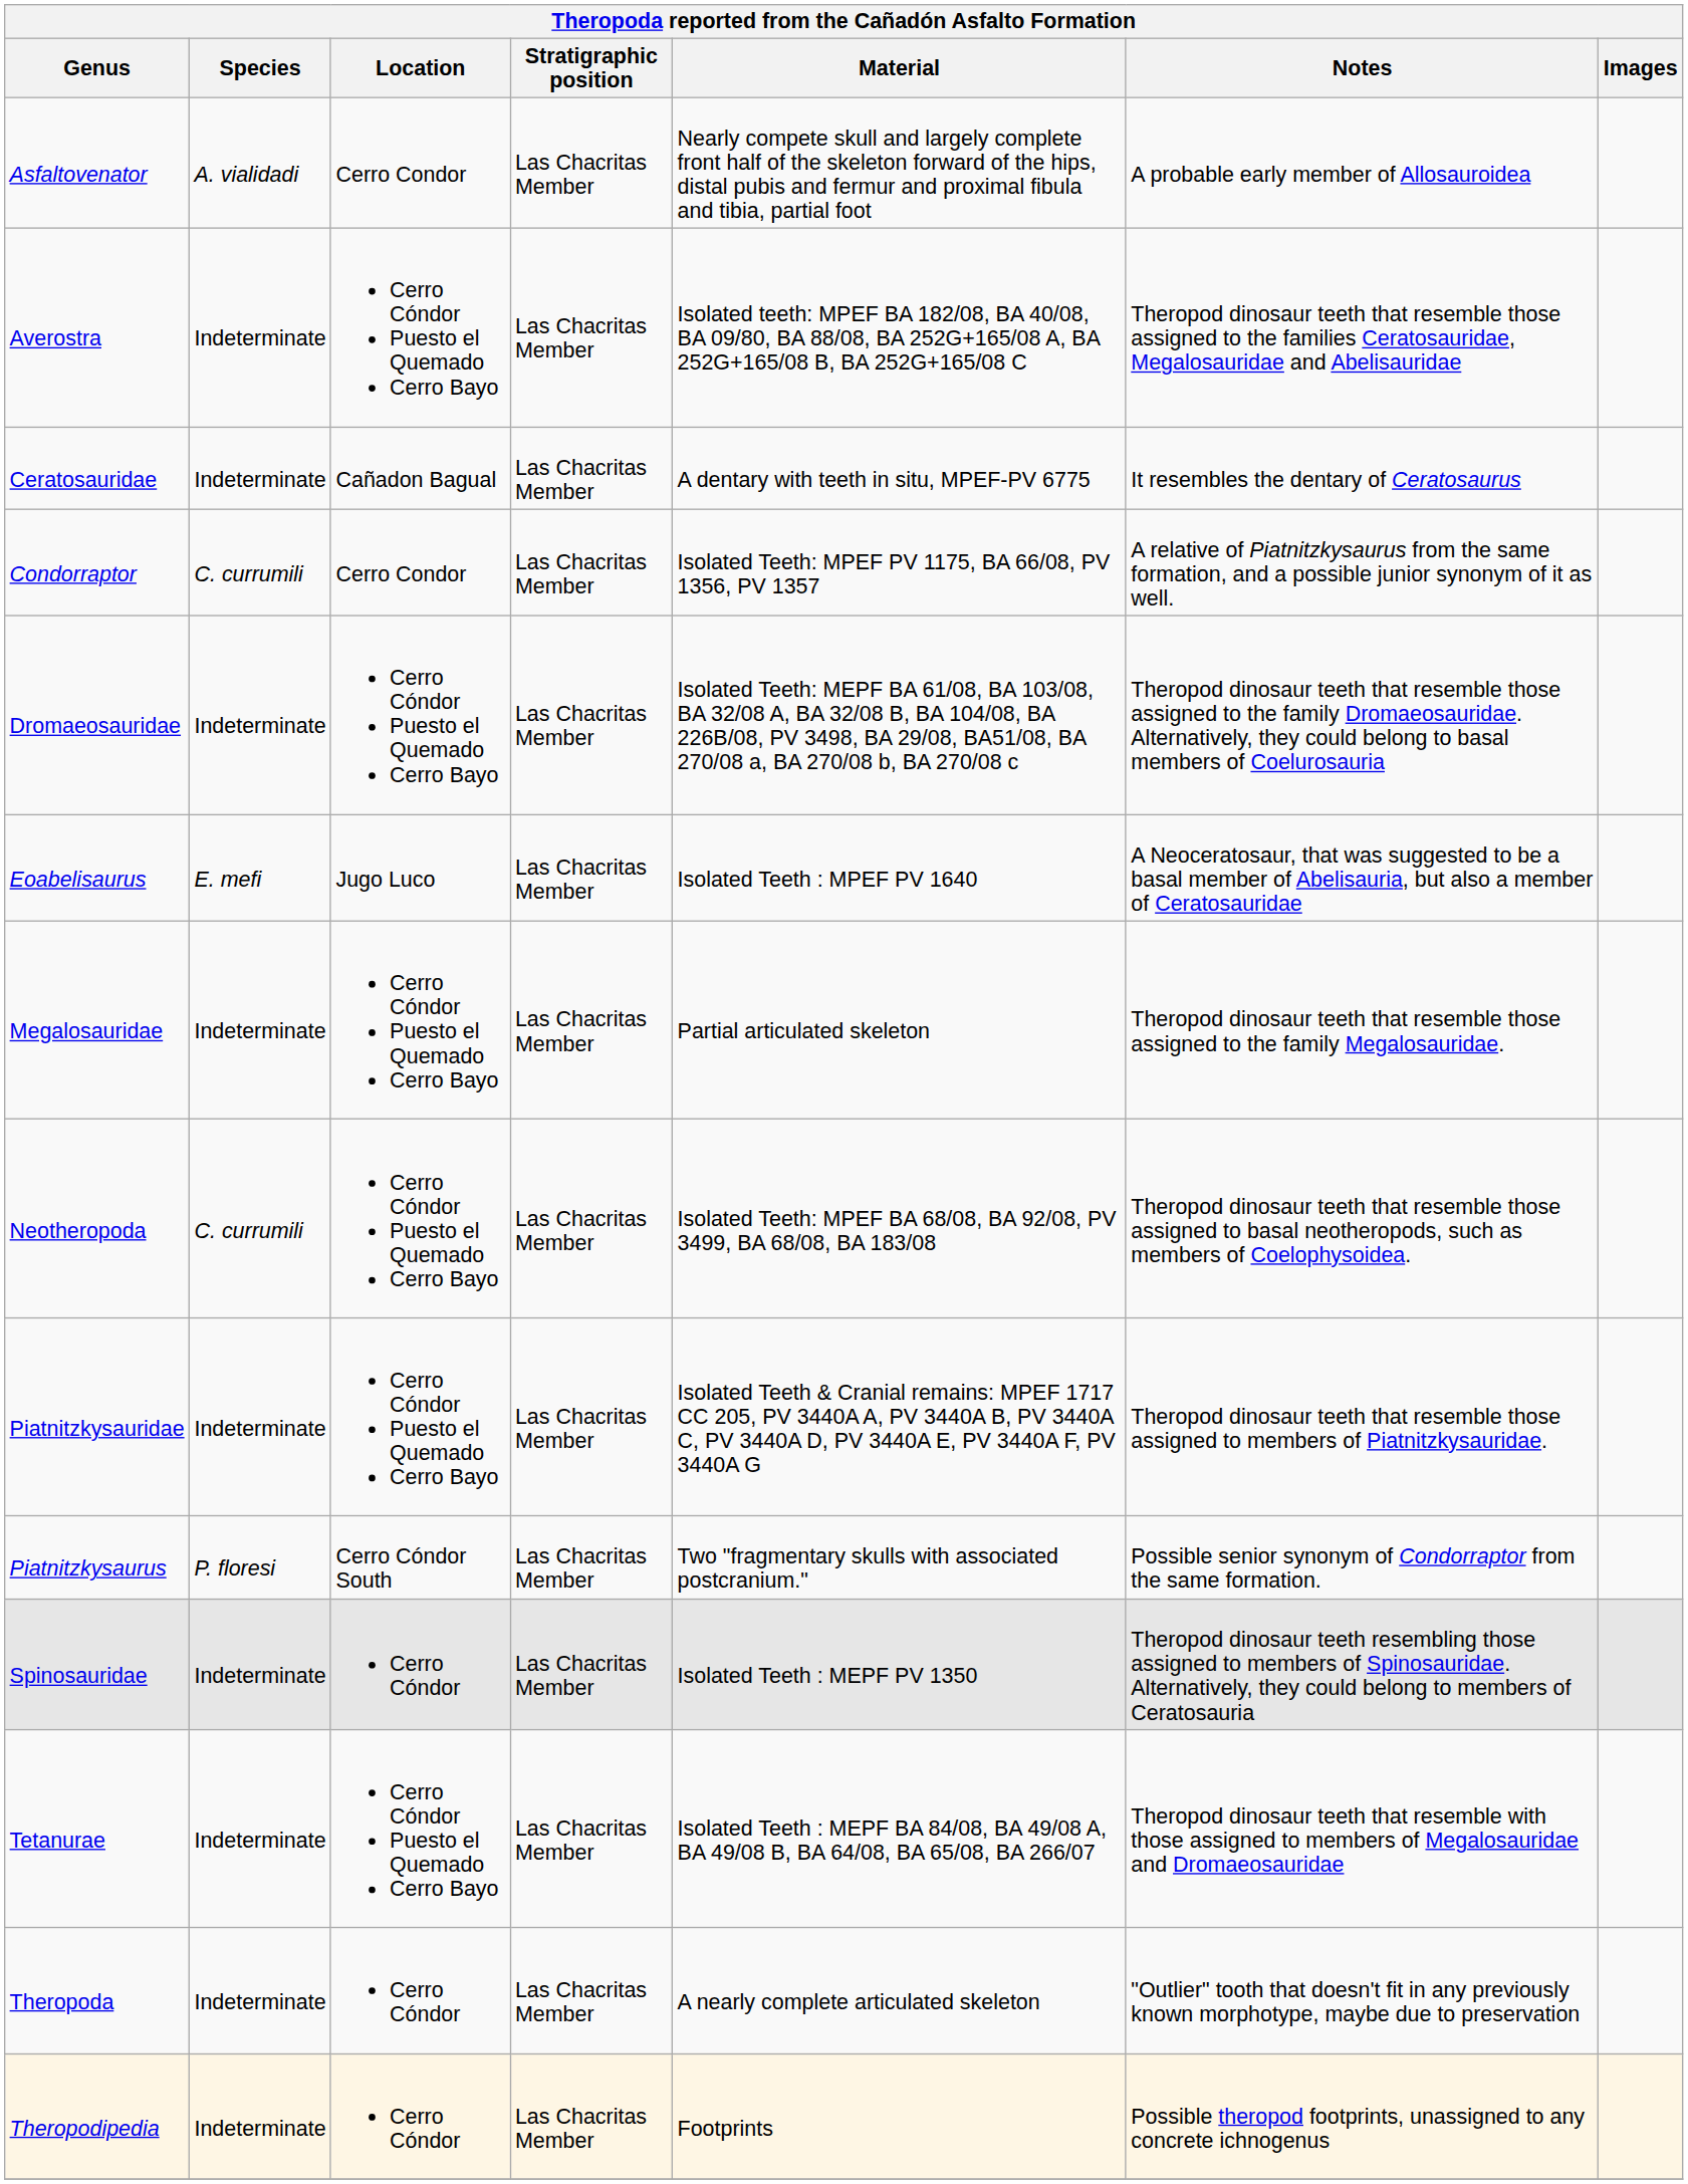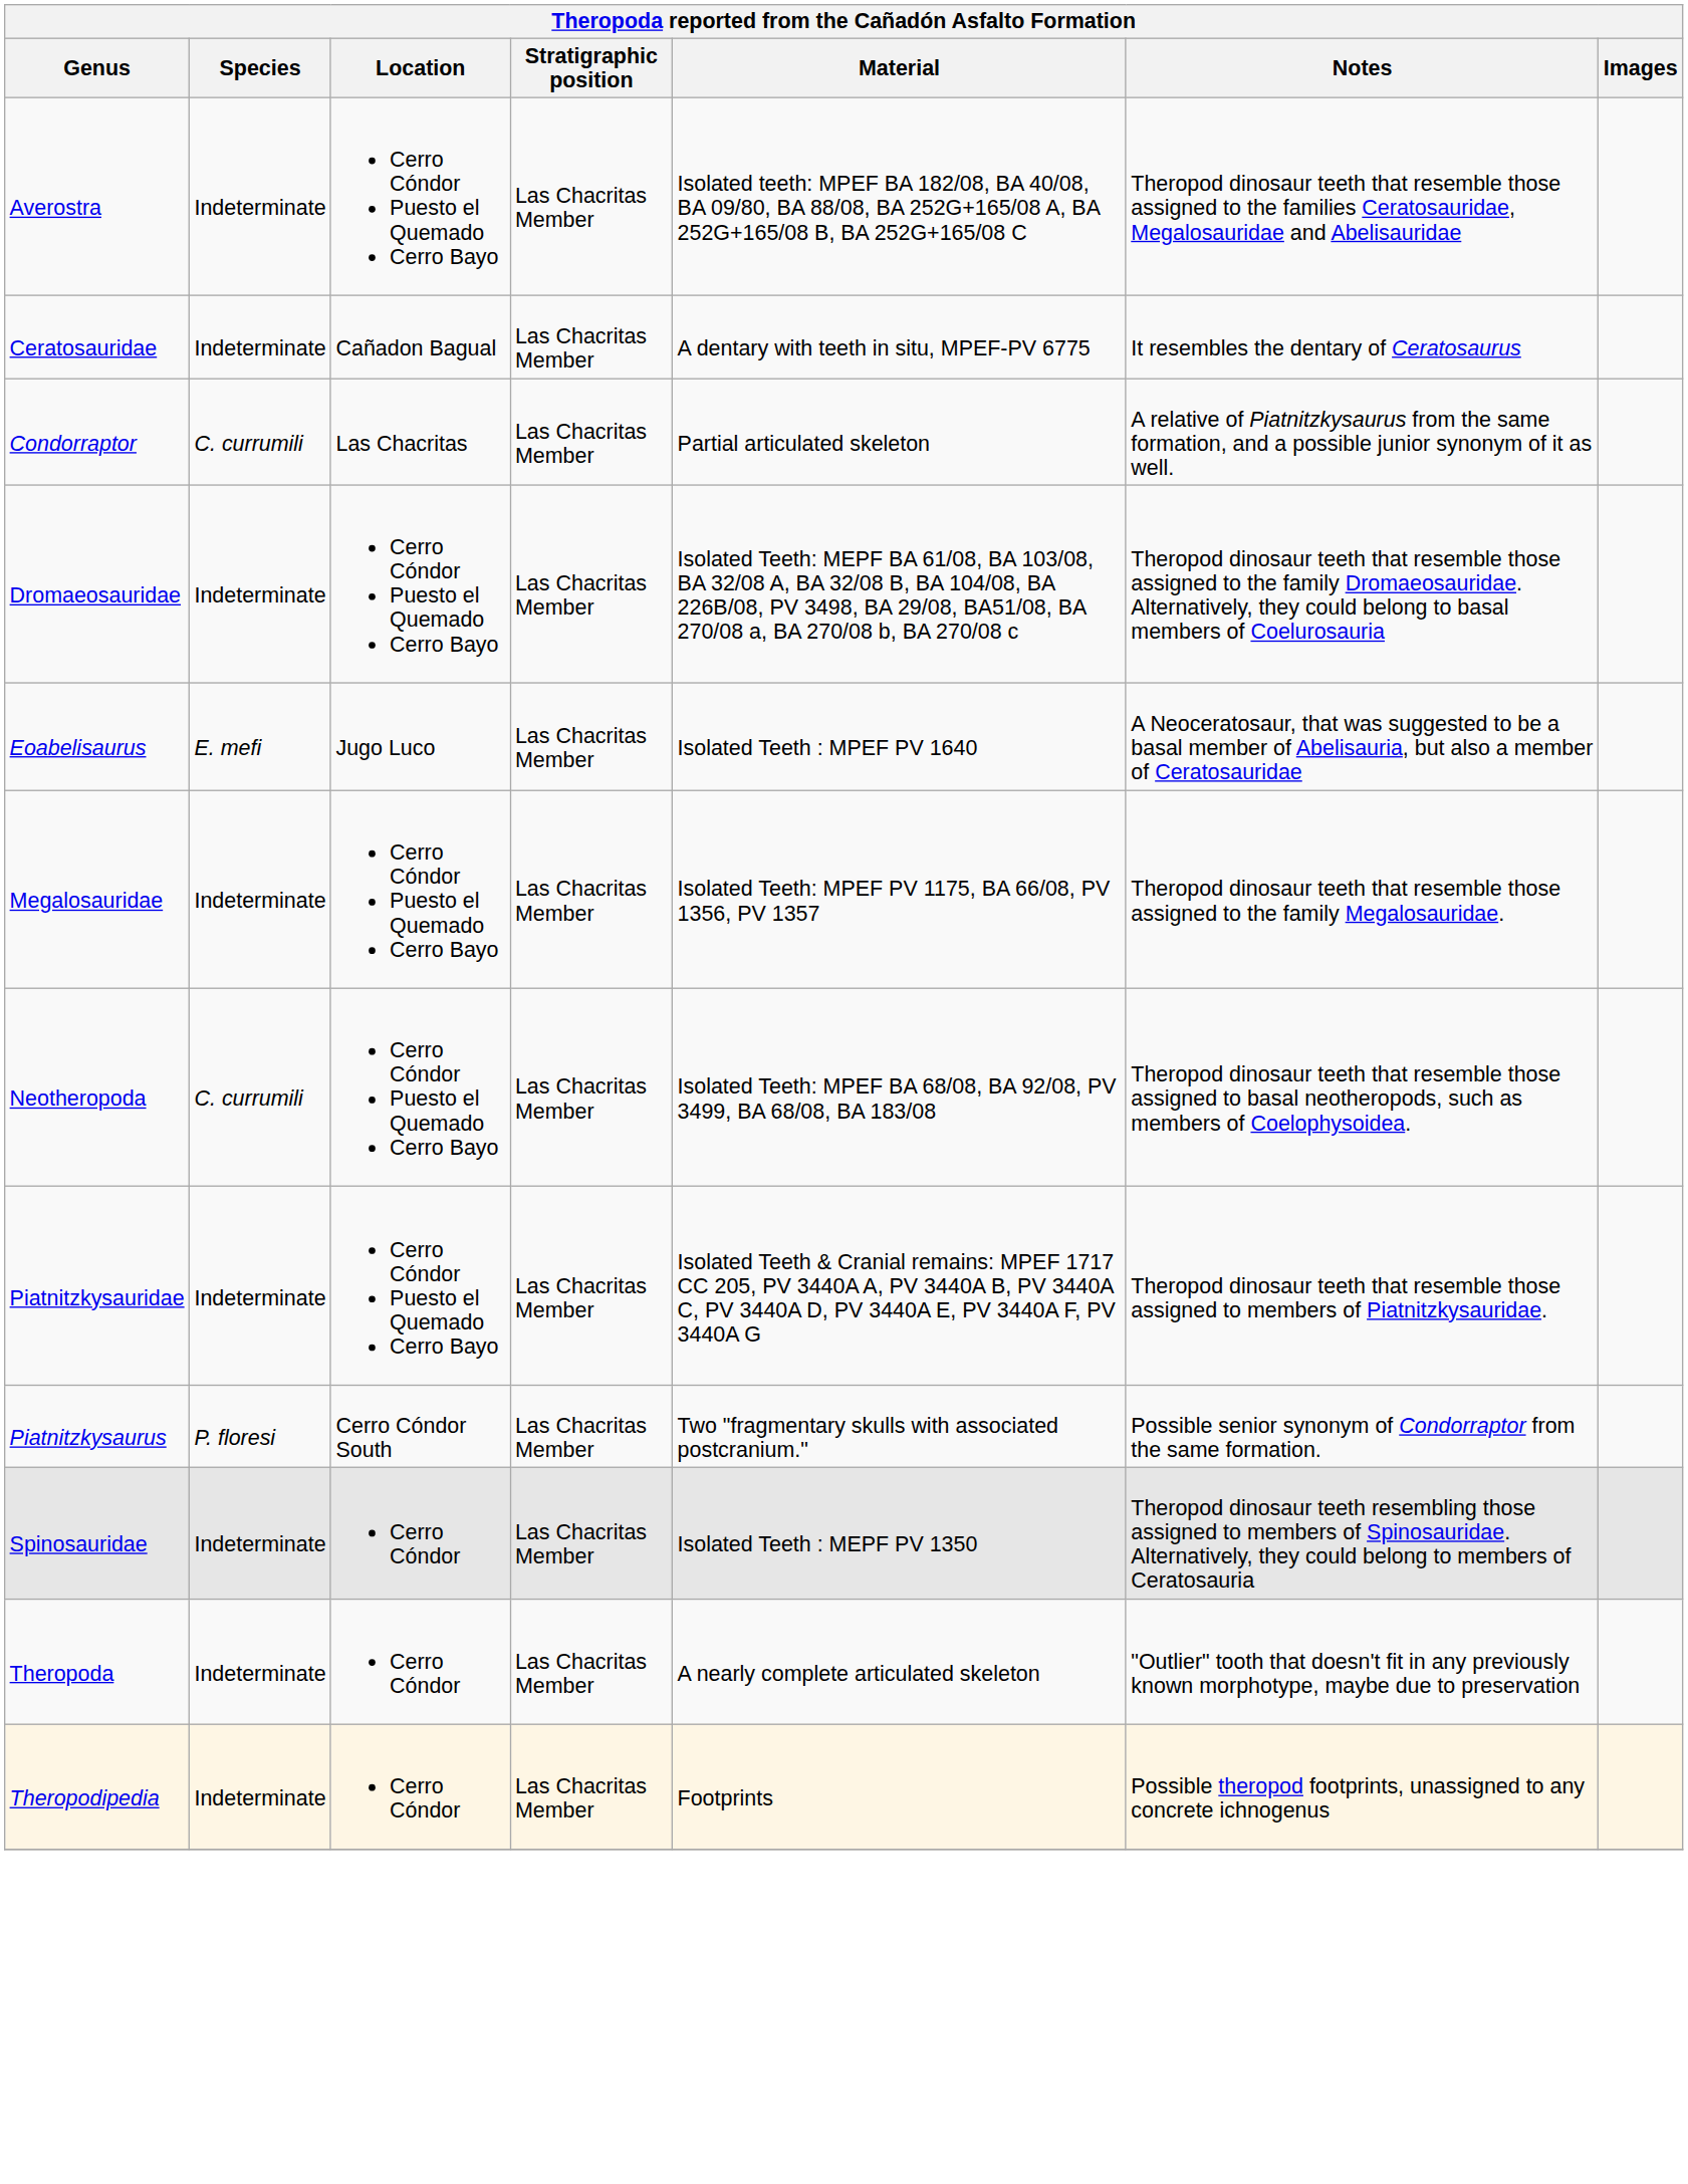- row: Asfaltovenator | A. vialidadi | Cerro Condor | Las Chacritas Member | Nearly compete skull and largely complete front half of the skeleton forward of the hips, distal pubis and fermur and proximal fibula and tibia, partial foot | A probable early member of Allosauroidea
Condorraptor | Location: Cerro Condor -> Las Chacritas
Condorraptor | Material: Isolated Teeth: MPEF PV 1175, BA 66/08, PV 1356, PV 1357 -> Partial articulated skeleton
Megalosauridae | Material: Partial articulated skeleton -> Isolated Teeth: MPEF PV 1175, BA 66/08, PV 1356, PV 1357
- row: Tetanurae | Indeterminate | Cerro Cóndor Puesto el Quemado Cerro Bayo | Las Chacritas Member | Isolated Teeth : MEPF BA 84/08, BA 49/08 A, BA 49/08 B, BA 64/08, BA 65/08, BA 266/07 | Theropod dinosaur teeth that resemble with those assigned to members of Megalosauridae and Dromaeosauridae
